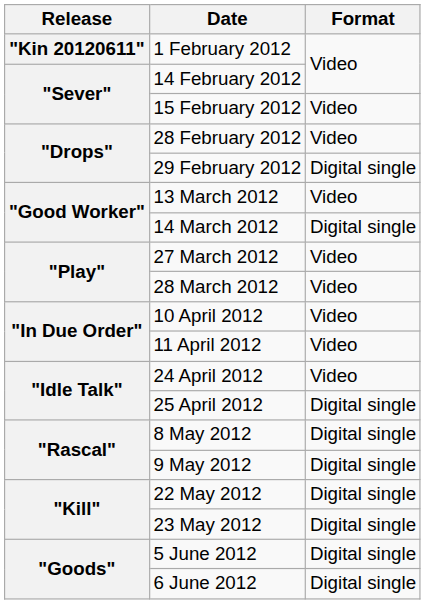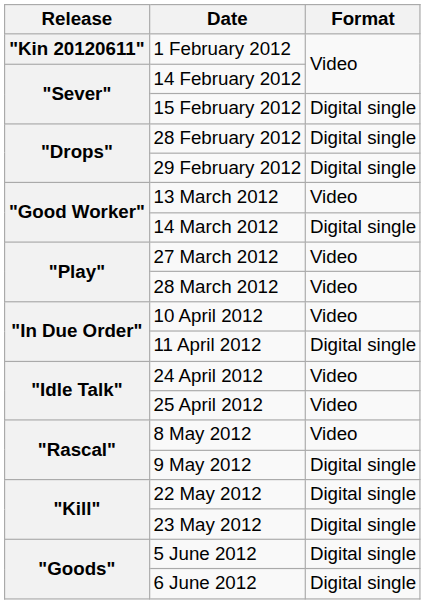15 February 2012 | Format: Video -> Digital single
28 February 2012 | Format: Video -> Digital single
11 April 2012 | Format: Video -> Digital single
25 April 2012 | Format: Digital single -> Video
8 May 2012 | Format: Digital single -> Video
